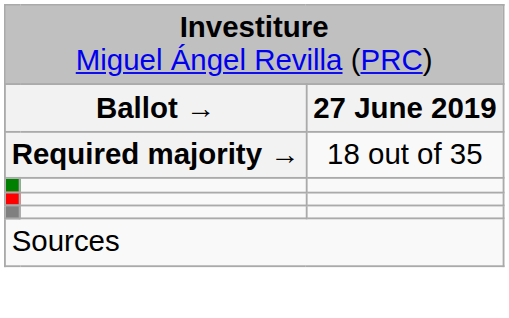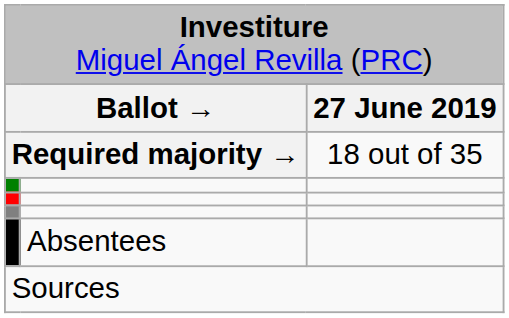+ row: Absentees
